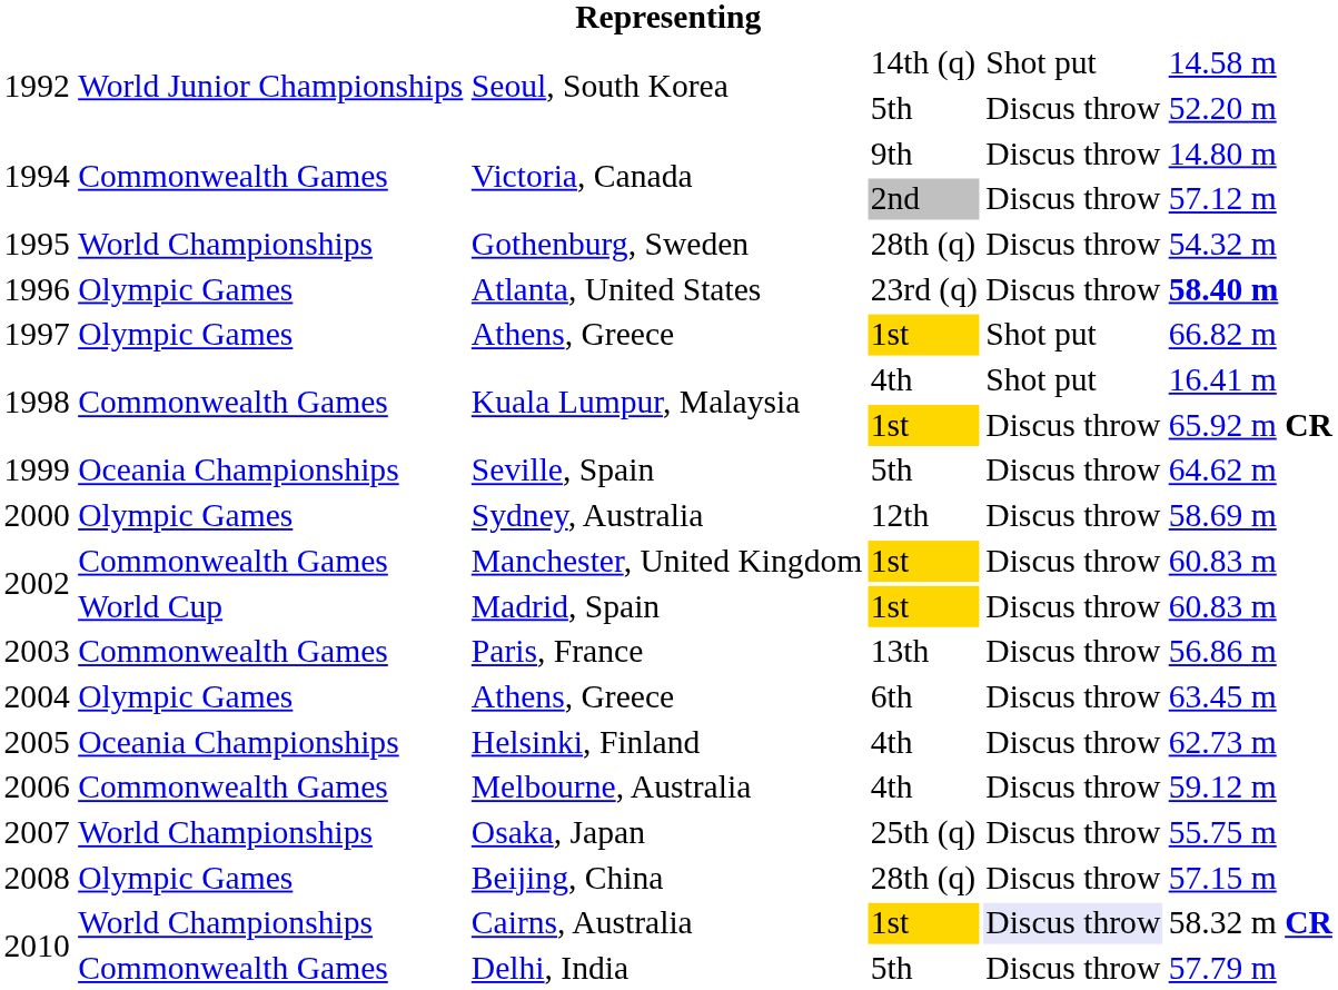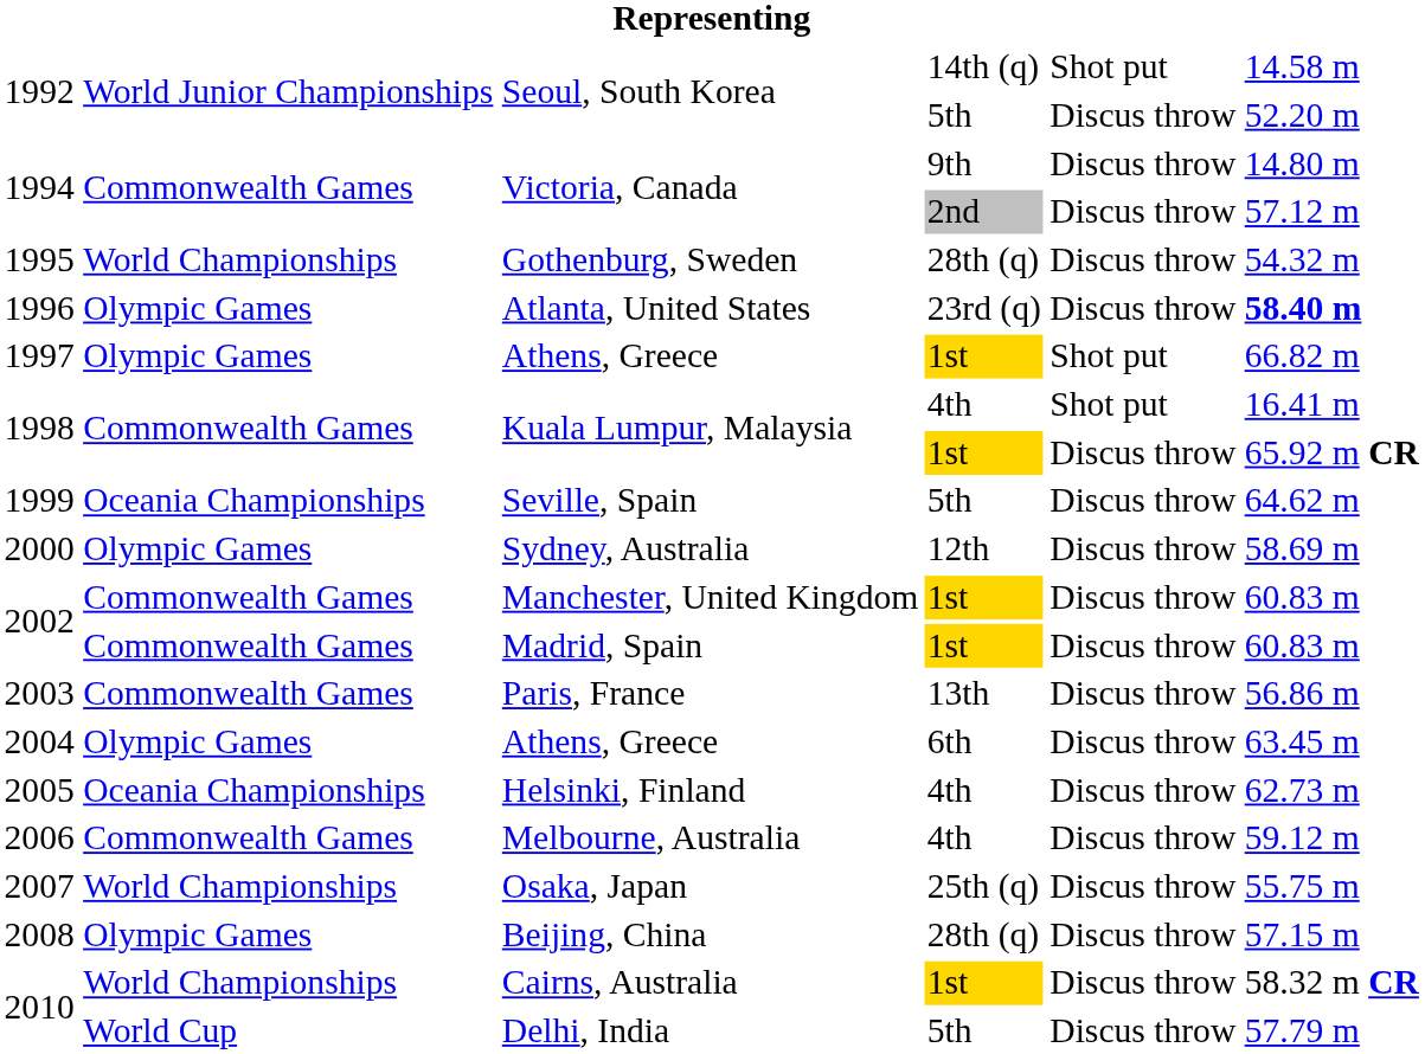Madrid, Spain | column 2: World Cup -> Commonwealth Games
Cairns, Australia | column 5: lavender background -> no background
Delhi, India | column 2: Commonwealth Games -> World Cup
